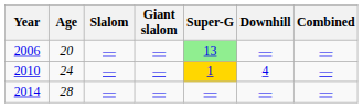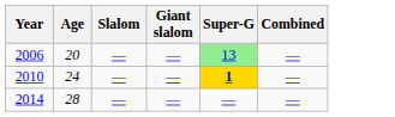- column: Downhill | — | 4 | —
2010 | Super-G: normal -> bold
